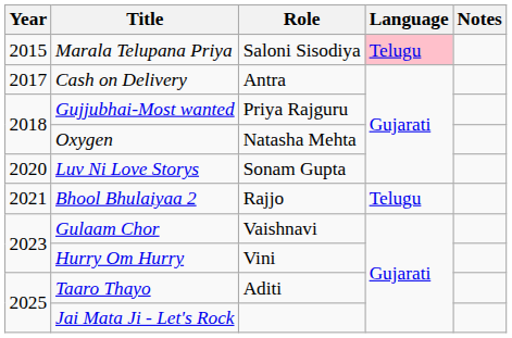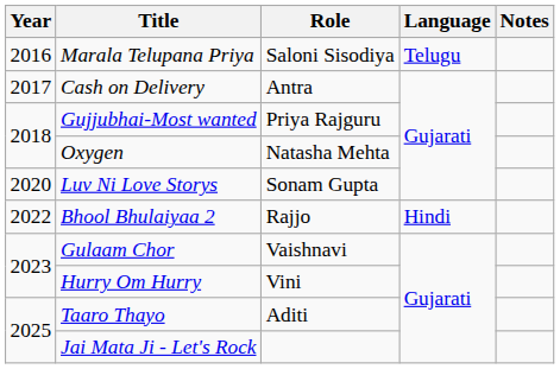Marala Telupana Priya | Year: 2015 -> 2016
Marala Telupana Priya | Language: pink background -> no background
Bhool Bhulaiyaa 2 | Year: 2021 -> 2022
Bhool Bhulaiyaa 2 | Language: Telugu -> Hindi
